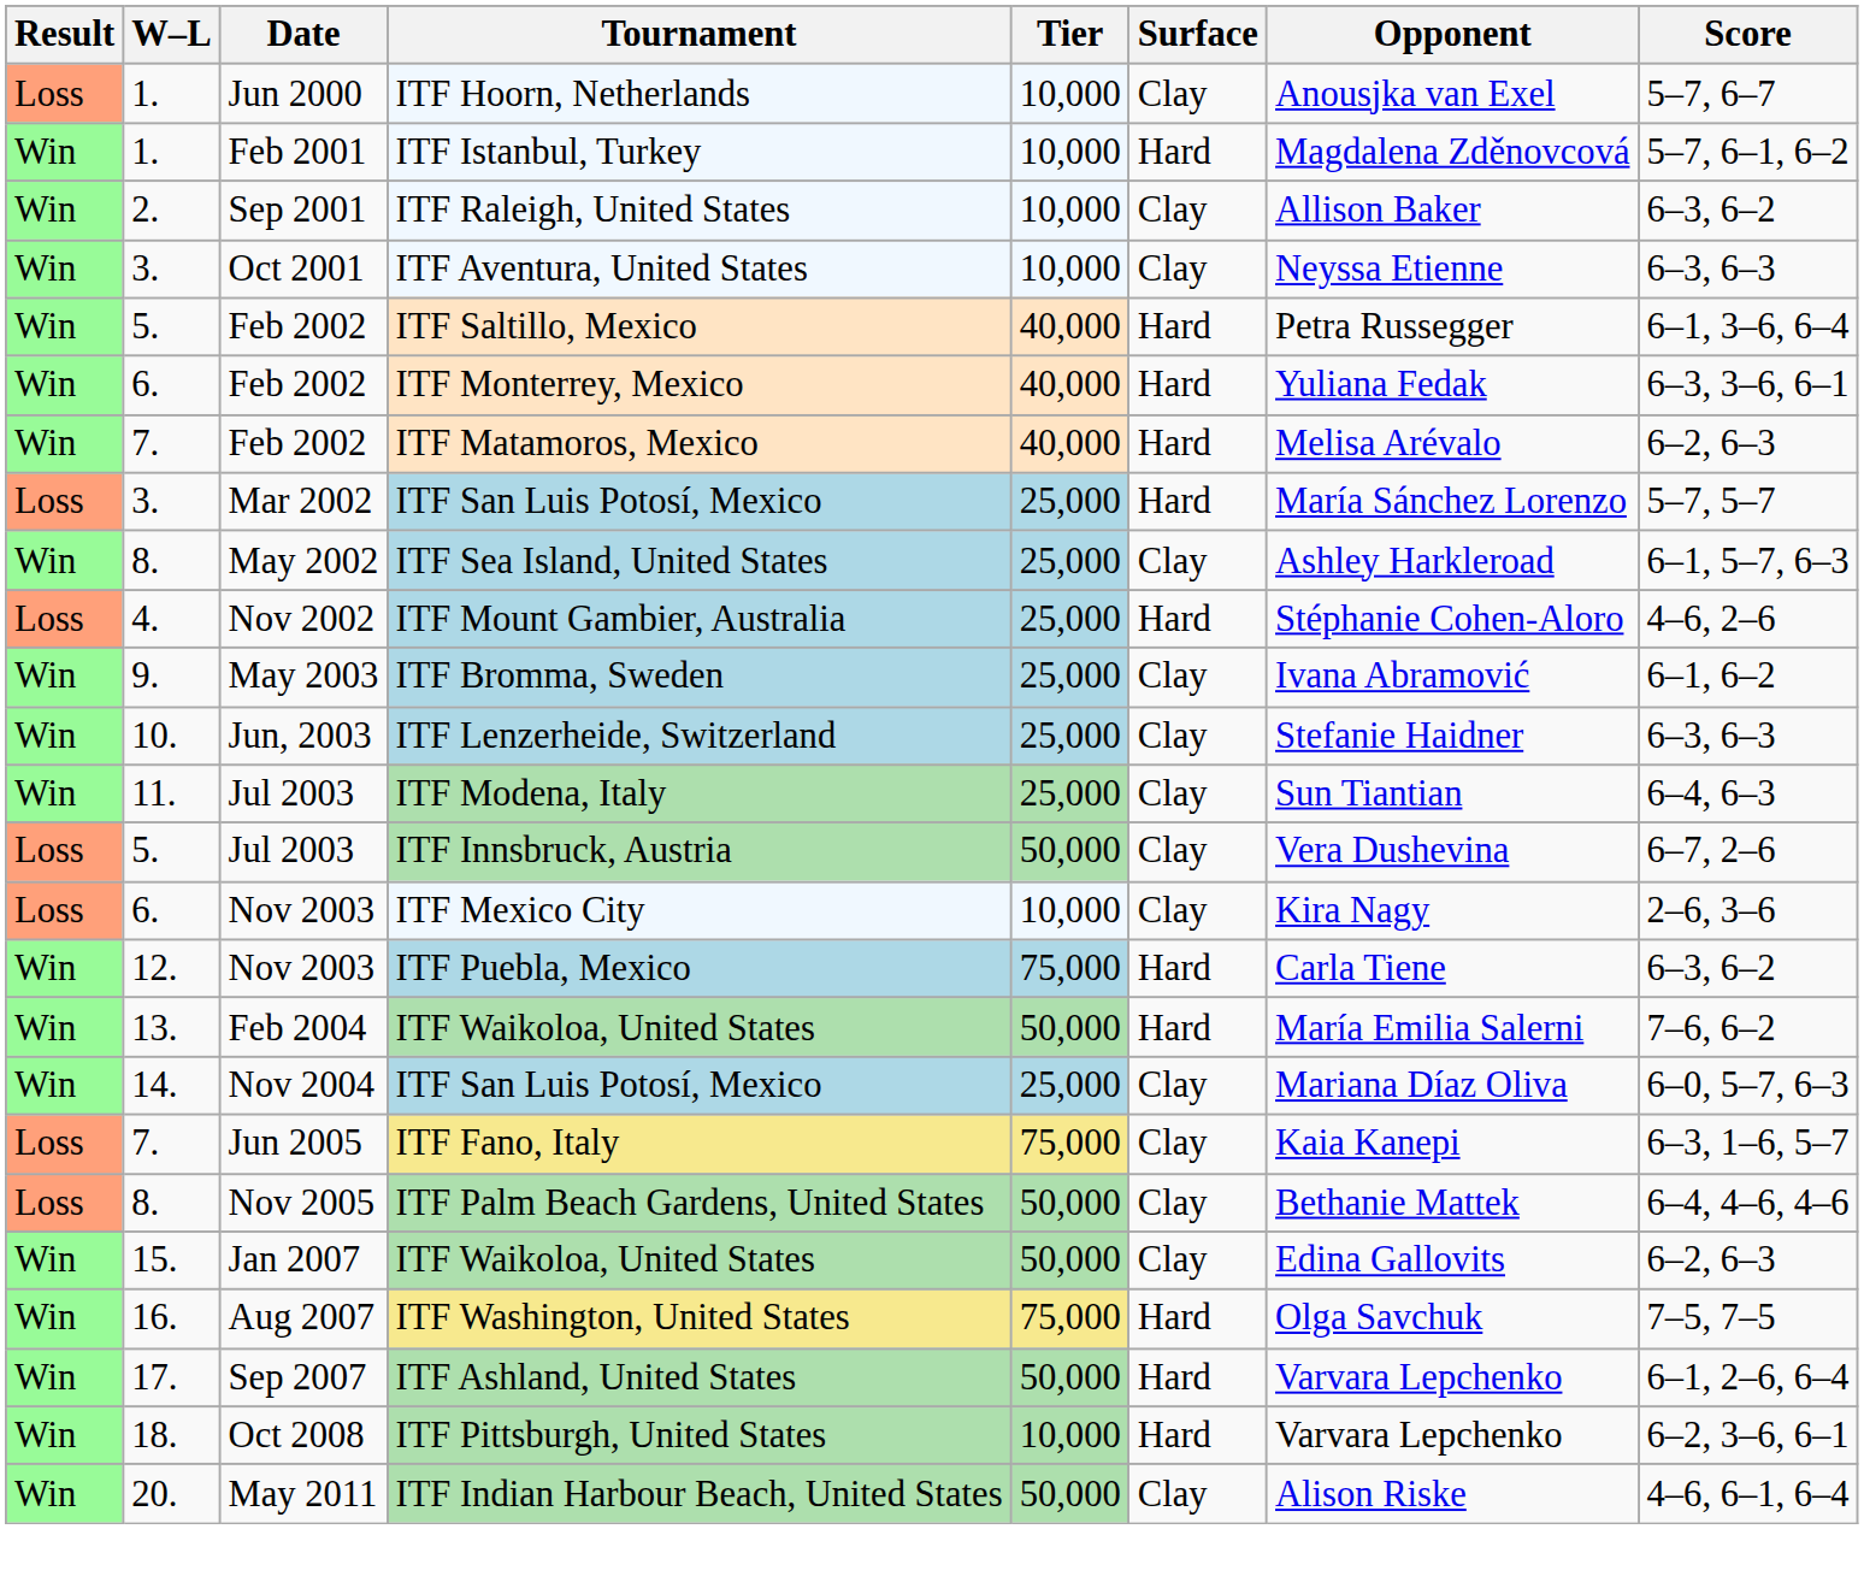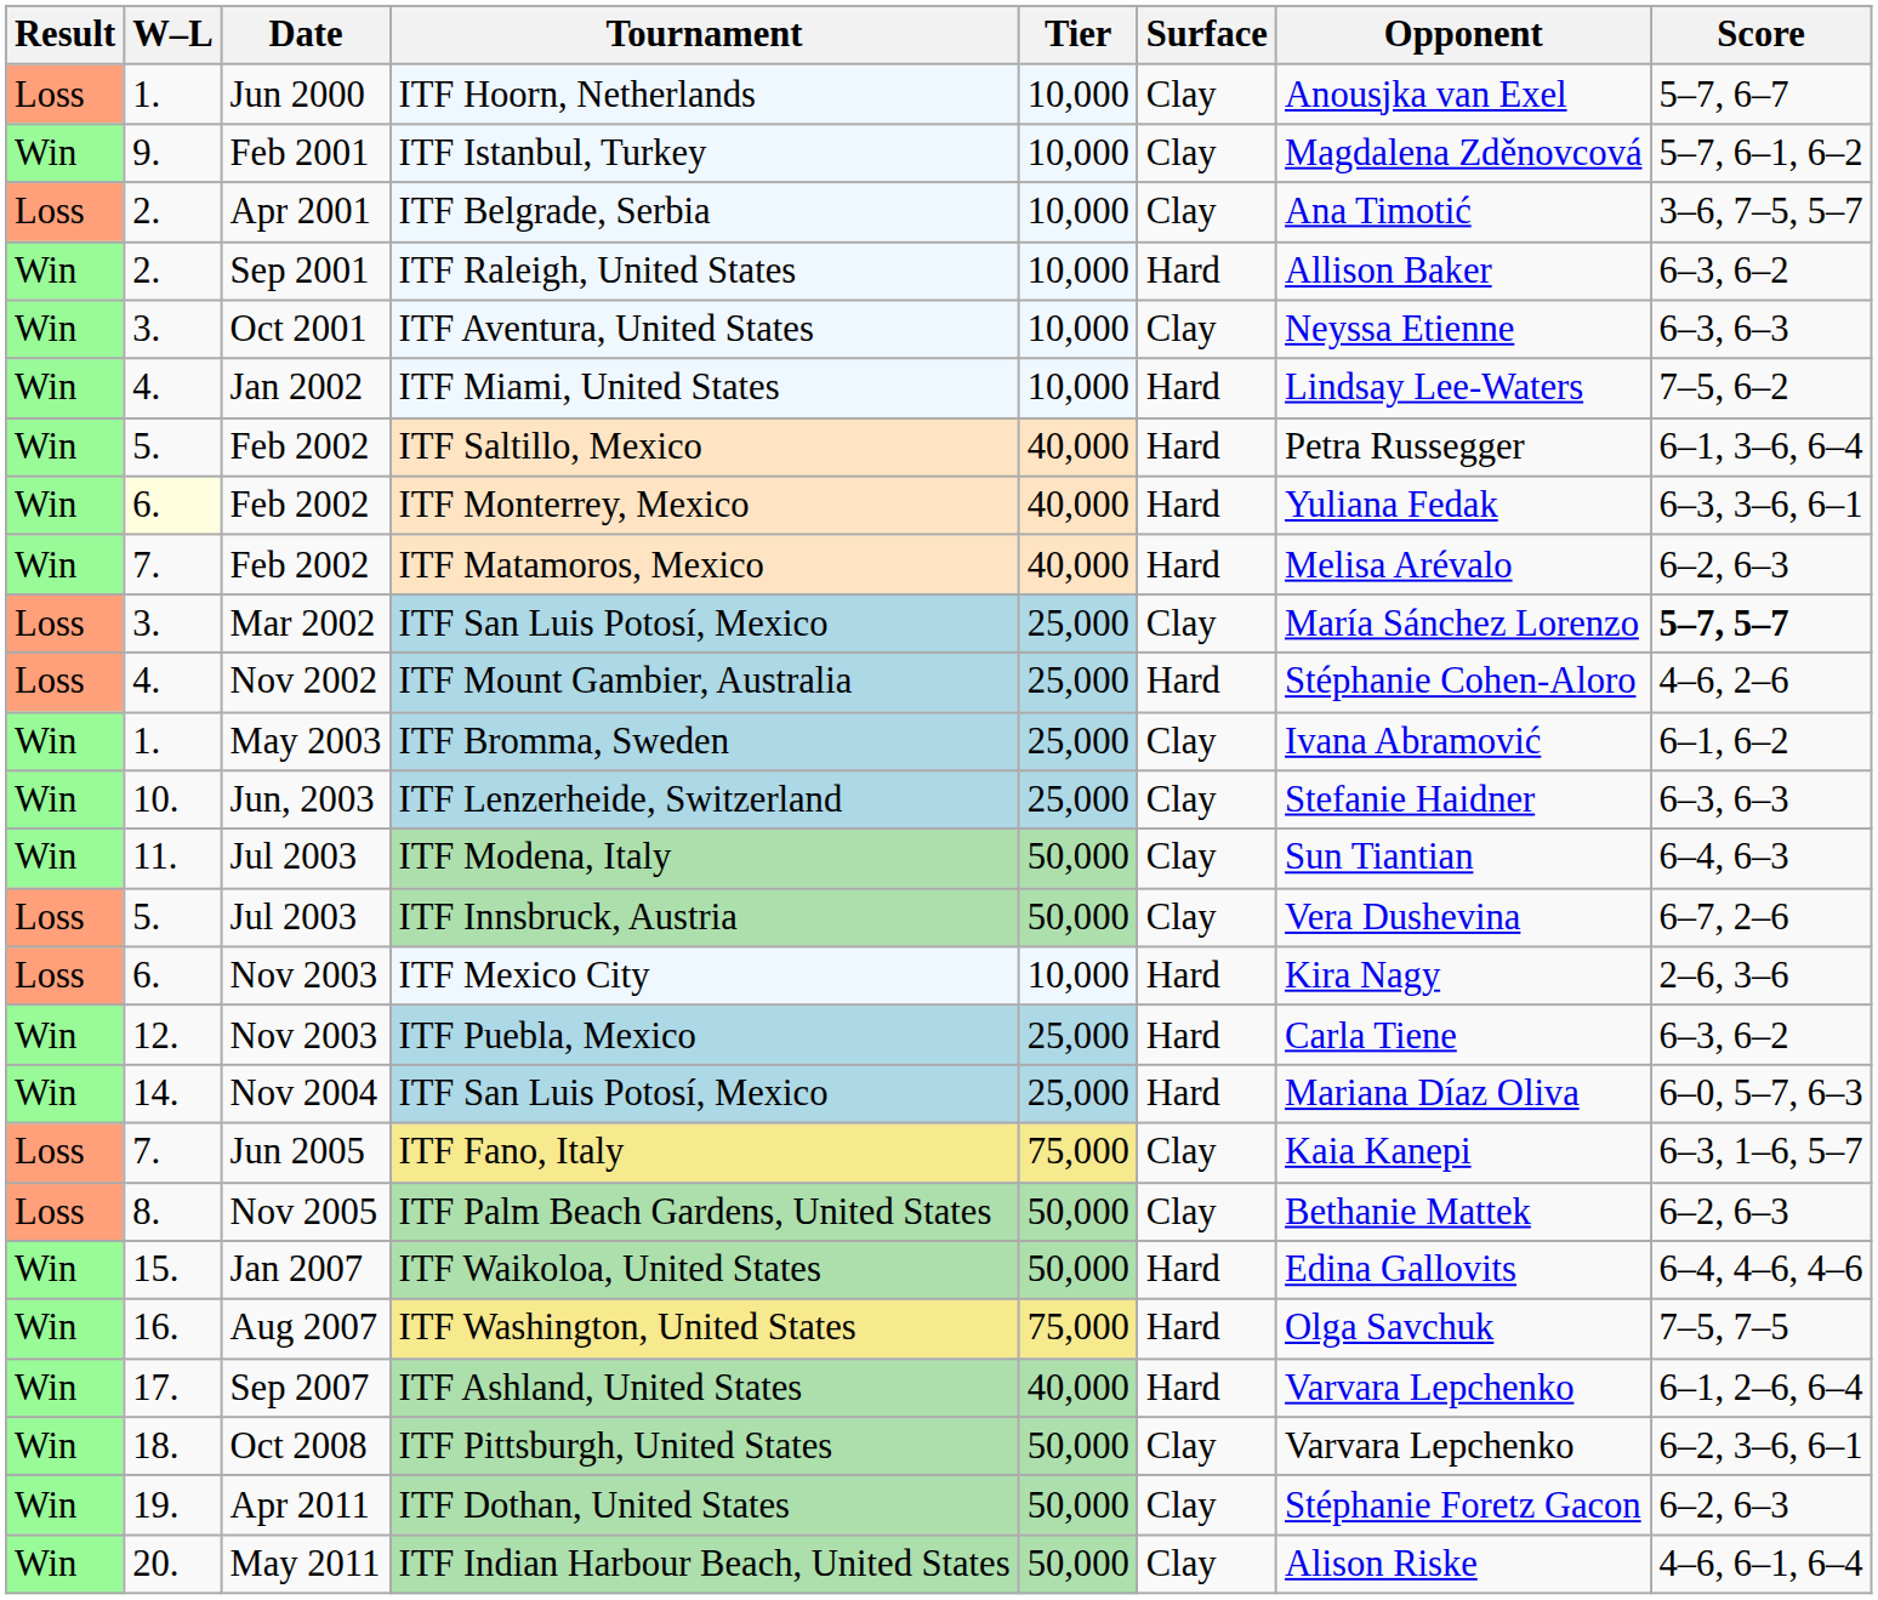ITF Istanbul, Turkey | W–L: 1. -> 9.
ITF Istanbul, Turkey | Surface: Hard -> Clay
+ row: Loss | 2. | Apr 2001 | ITF Belgrade, Serbia | 10,000 | Clay | Ana Timotić | 3–6, 7–5, 5–7
ITF Raleigh, United States | Surface: Clay -> Hard
+ row: Win | 4. | Jan 2002 | ITF Miami, United States | 10,000 | Hard | Lindsay Lee-Waters | 7–5, 6–2
ITF Monterrey, Mexico | W–L: no background -> lightyellow background
Mar 2002 / ITF San Luis Potosí, Mexico | Surface: Hard -> Clay
Mar 2002 / ITF San Luis Potosí, Mexico | Score: normal -> bold
- row: Win | 8. | May 2002 | ITF Sea Island, United States | 25,000 | Clay | Ashley Harkleroad | 6–1, 5–7, 6–3
ITF Bromma, Sweden | W–L: 9. -> 1.
ITF Modena, Italy | Tier: 25,000 -> 50,000
ITF Mexico City | Surface: Clay -> Hard
ITF Puebla, Mexico | Tier: 75,000 -> 25,000
- row: Win | 13. | Feb 2004 | ITF Waikoloa, United States | 50,000 | Hard | María Emilia Salerni | 7–6, 6–2
Nov 2004 / ITF San Luis Potosí, Mexico | Surface: Clay -> Hard
ITF Palm Beach Gardens, United States | Score: 6–4, 4–6, 4–6 -> 6–2, 6–3
Jan 2007 / ITF Waikoloa, United States | Surface: Clay -> Hard
Jan 2007 / ITF Waikoloa, United States | Score: 6–2, 6–3 -> 6–4, 4–6, 4–6
ITF Ashland, United States | Tier: 50,000 -> 40,000
ITF Pittsburgh, United States | Tier: 10,000 -> 50,000
ITF Pittsburgh, United States | Surface: Hard -> Clay
+ row: Win | 19. | Apr 2011 | ITF Dothan, United States | 50,000 | Clay | Stéphanie Foretz Gacon | 6–2, 6–3
